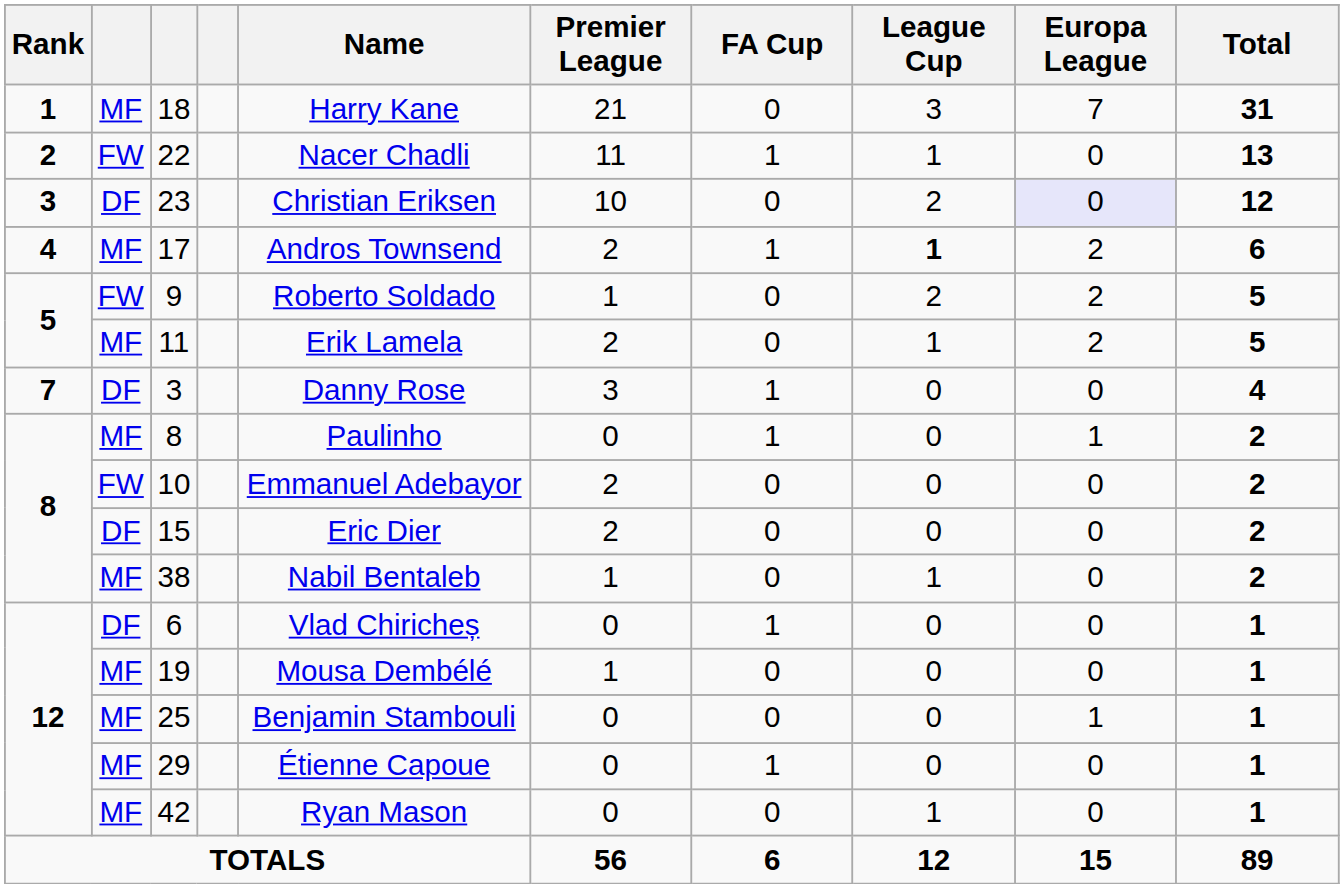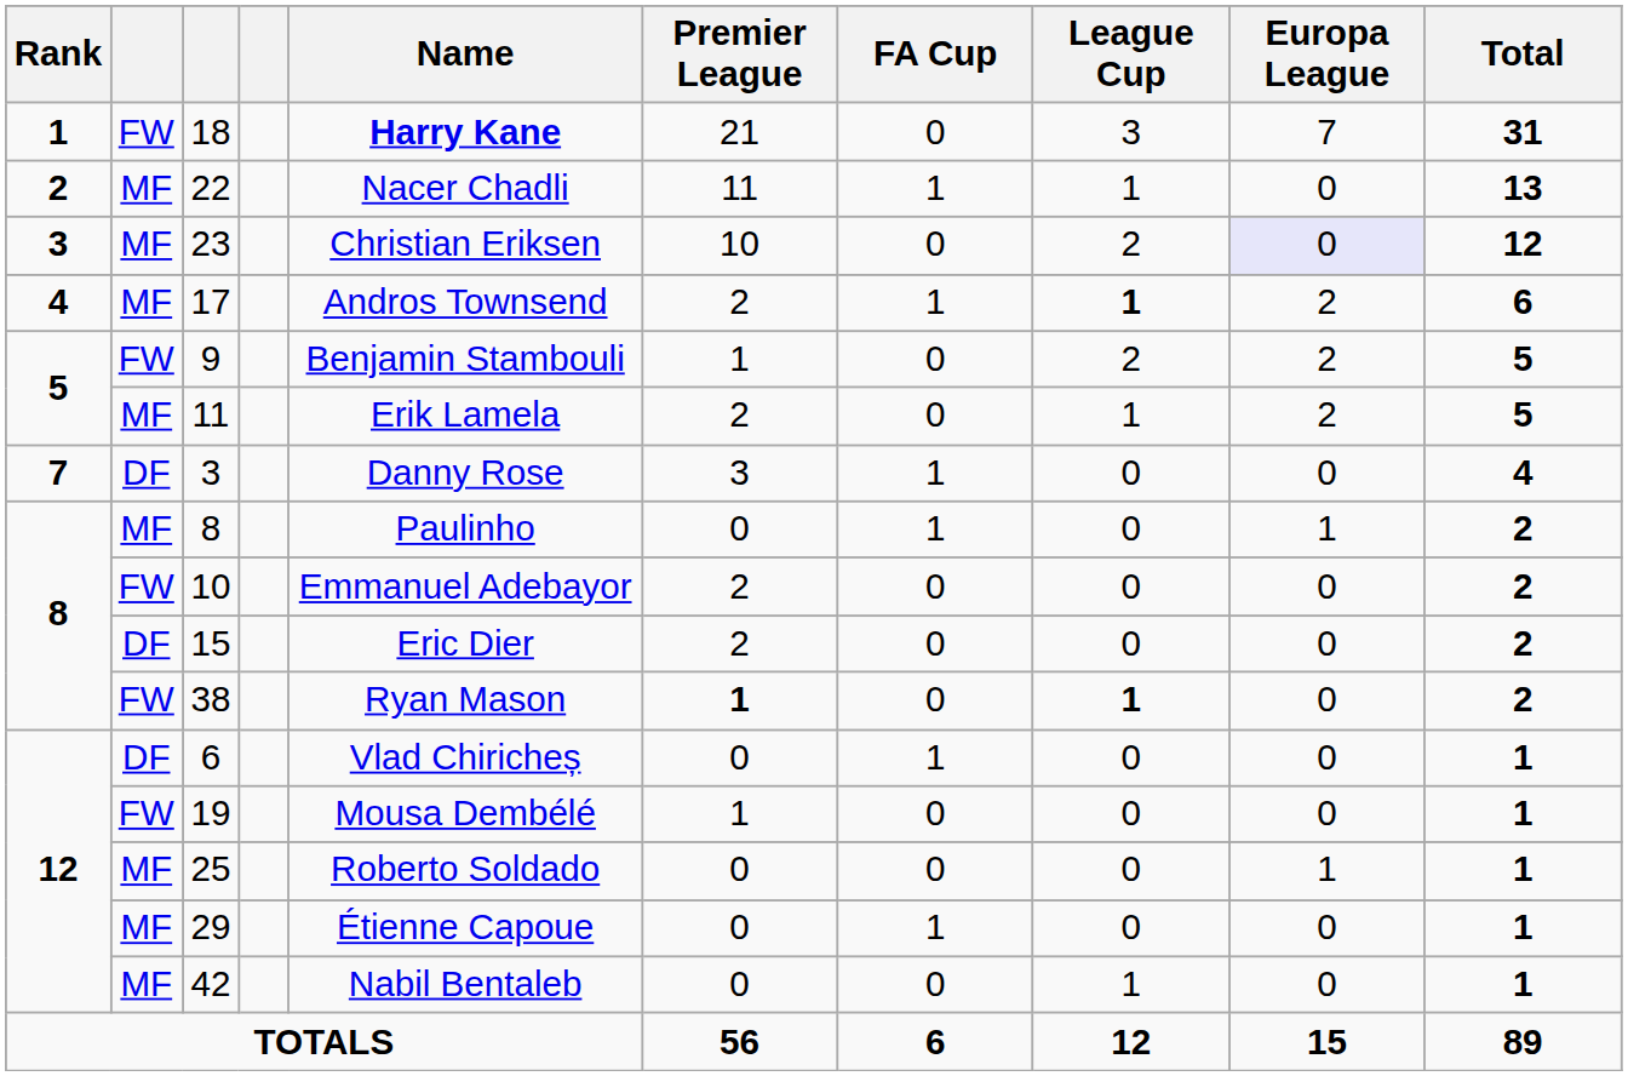18 | column 2: MF -> FW
18 | Name: normal -> bold
22 | column 2: FW -> MF
23 | column 2: DF -> MF
9 | Name: Roberto Soldado -> Benjamin Stambouli
38 | column 2: MF -> FW
38 | Name: Nabil Bentaleb -> Ryan Mason
38 | Premier League: normal -> bold
38 | League Cup: normal -> bold
19 | column 2: MF -> FW
25 | Name: Benjamin Stambouli -> Roberto Soldado
42 | Name: Ryan Mason -> Nabil Bentaleb
